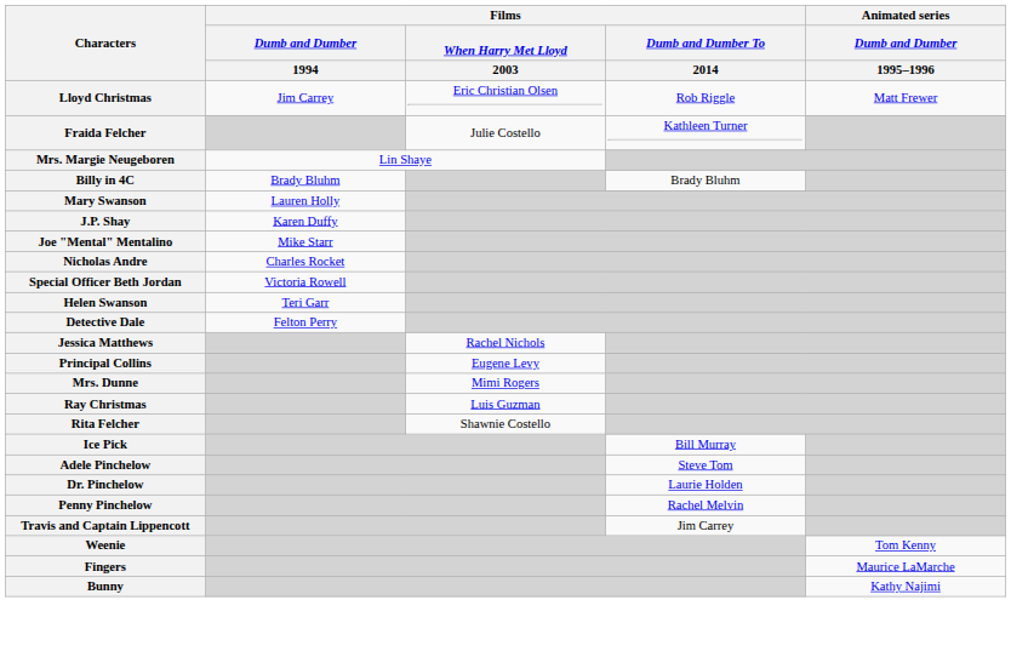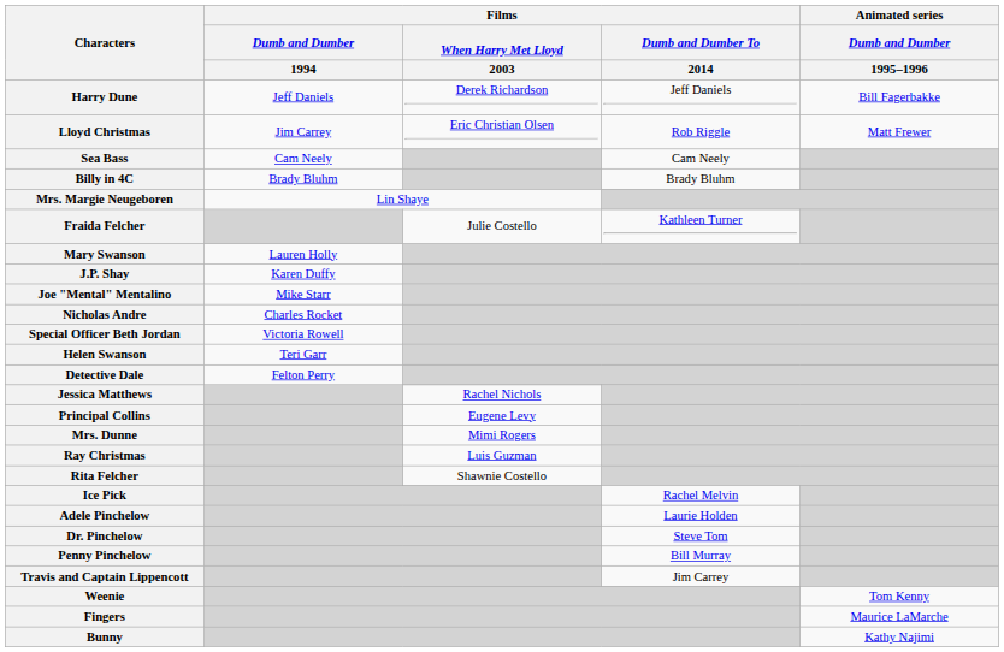+ row: Harry Dune | Jeff Daniels | Derek Richardson | Jeff Daniels | Bill Fagerbakke
+ row: Sea Bass | Cam Neely | Cam Neely
rows swapped: Billy in 4C <-> Fraida Felcher
Ice Pick | Films / Dumb and Dumber To / 2014: Bill Murray -> Rachel Melvin
Adele Pinchelow | Films / Dumb and Dumber To / 2014: Steve Tom -> Laurie Holden
Dr. Pinchelow | Films / Dumb and Dumber To / 2014: Laurie Holden -> Steve Tom
Penny Pinchelow | Films / Dumb and Dumber To / 2014: Rachel Melvin -> Bill Murray
